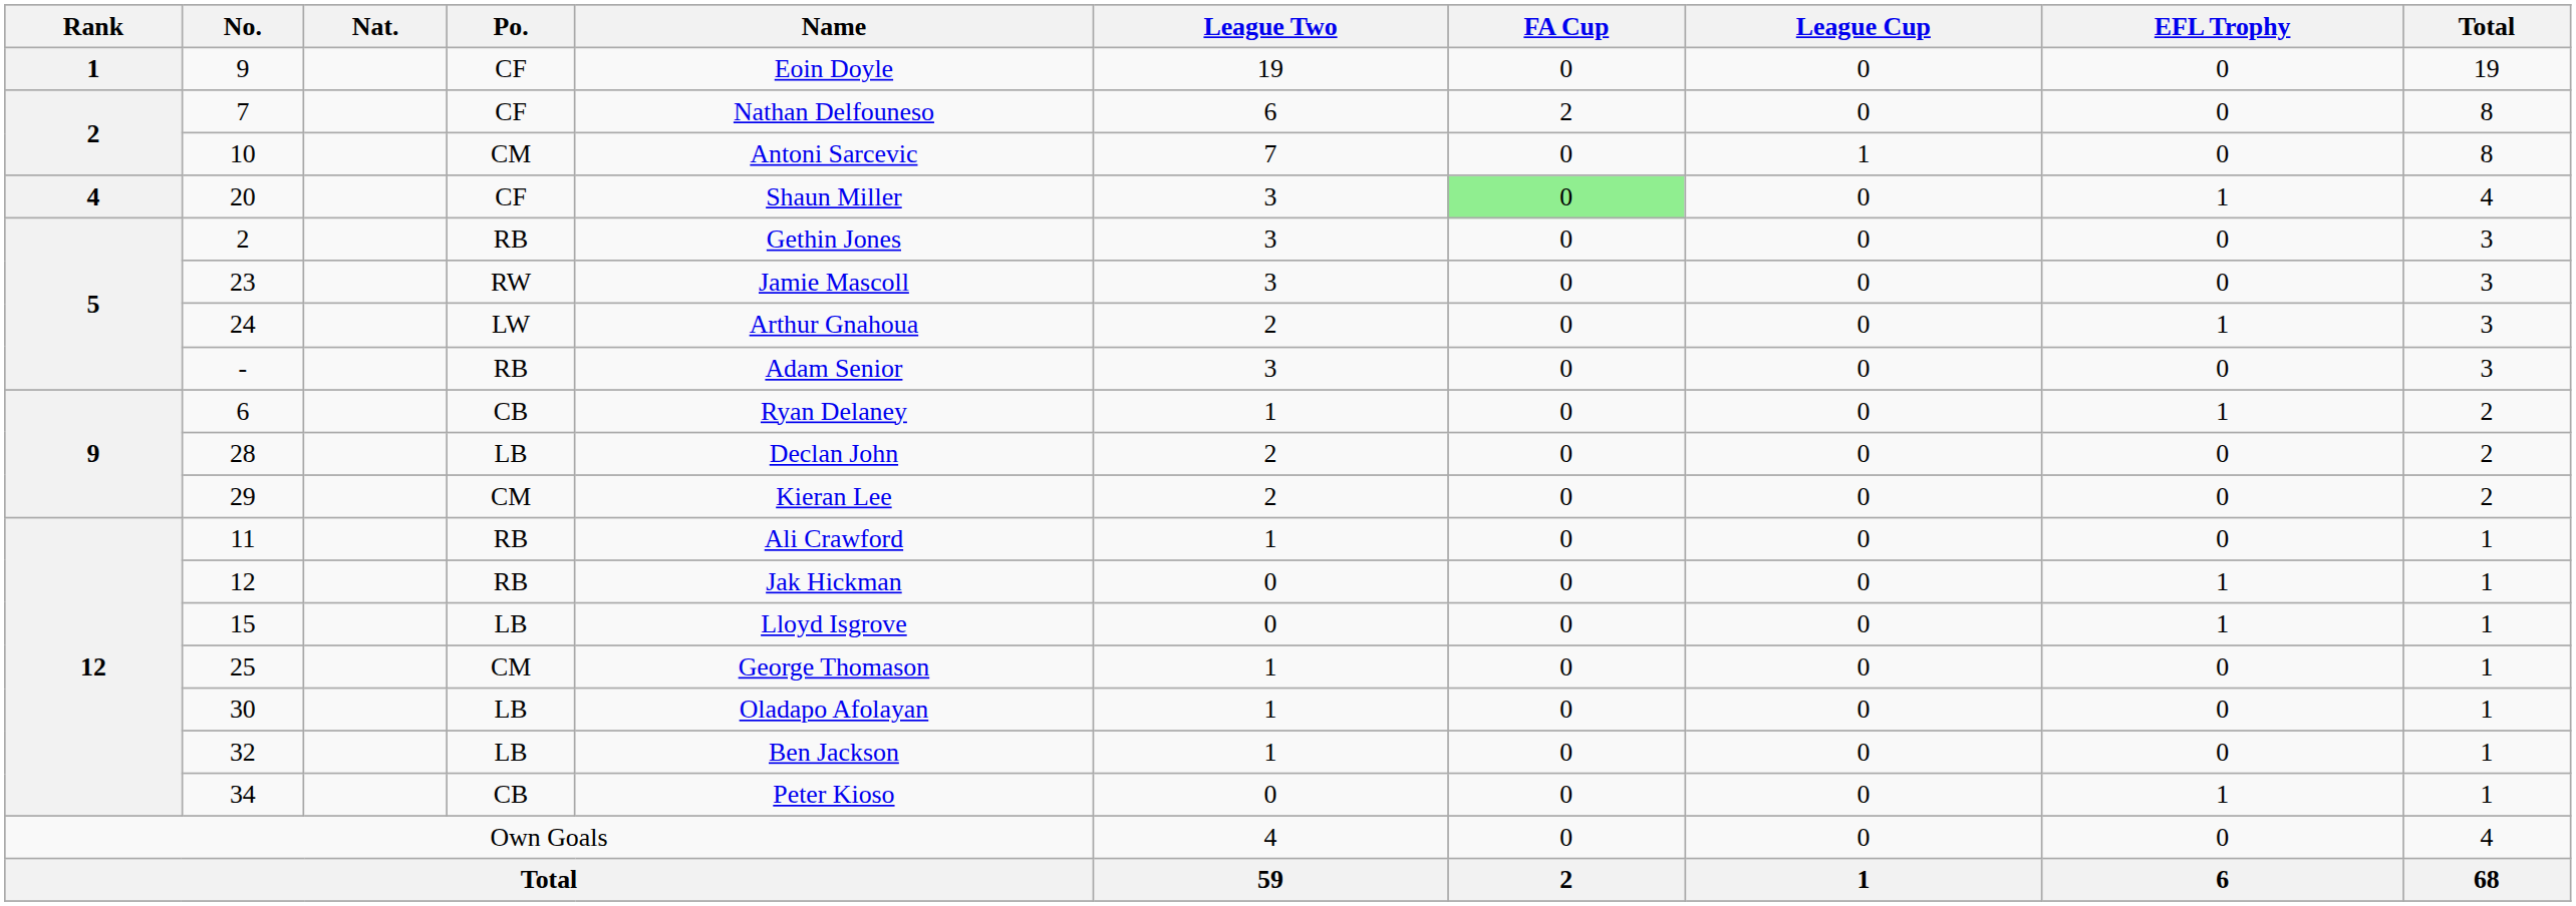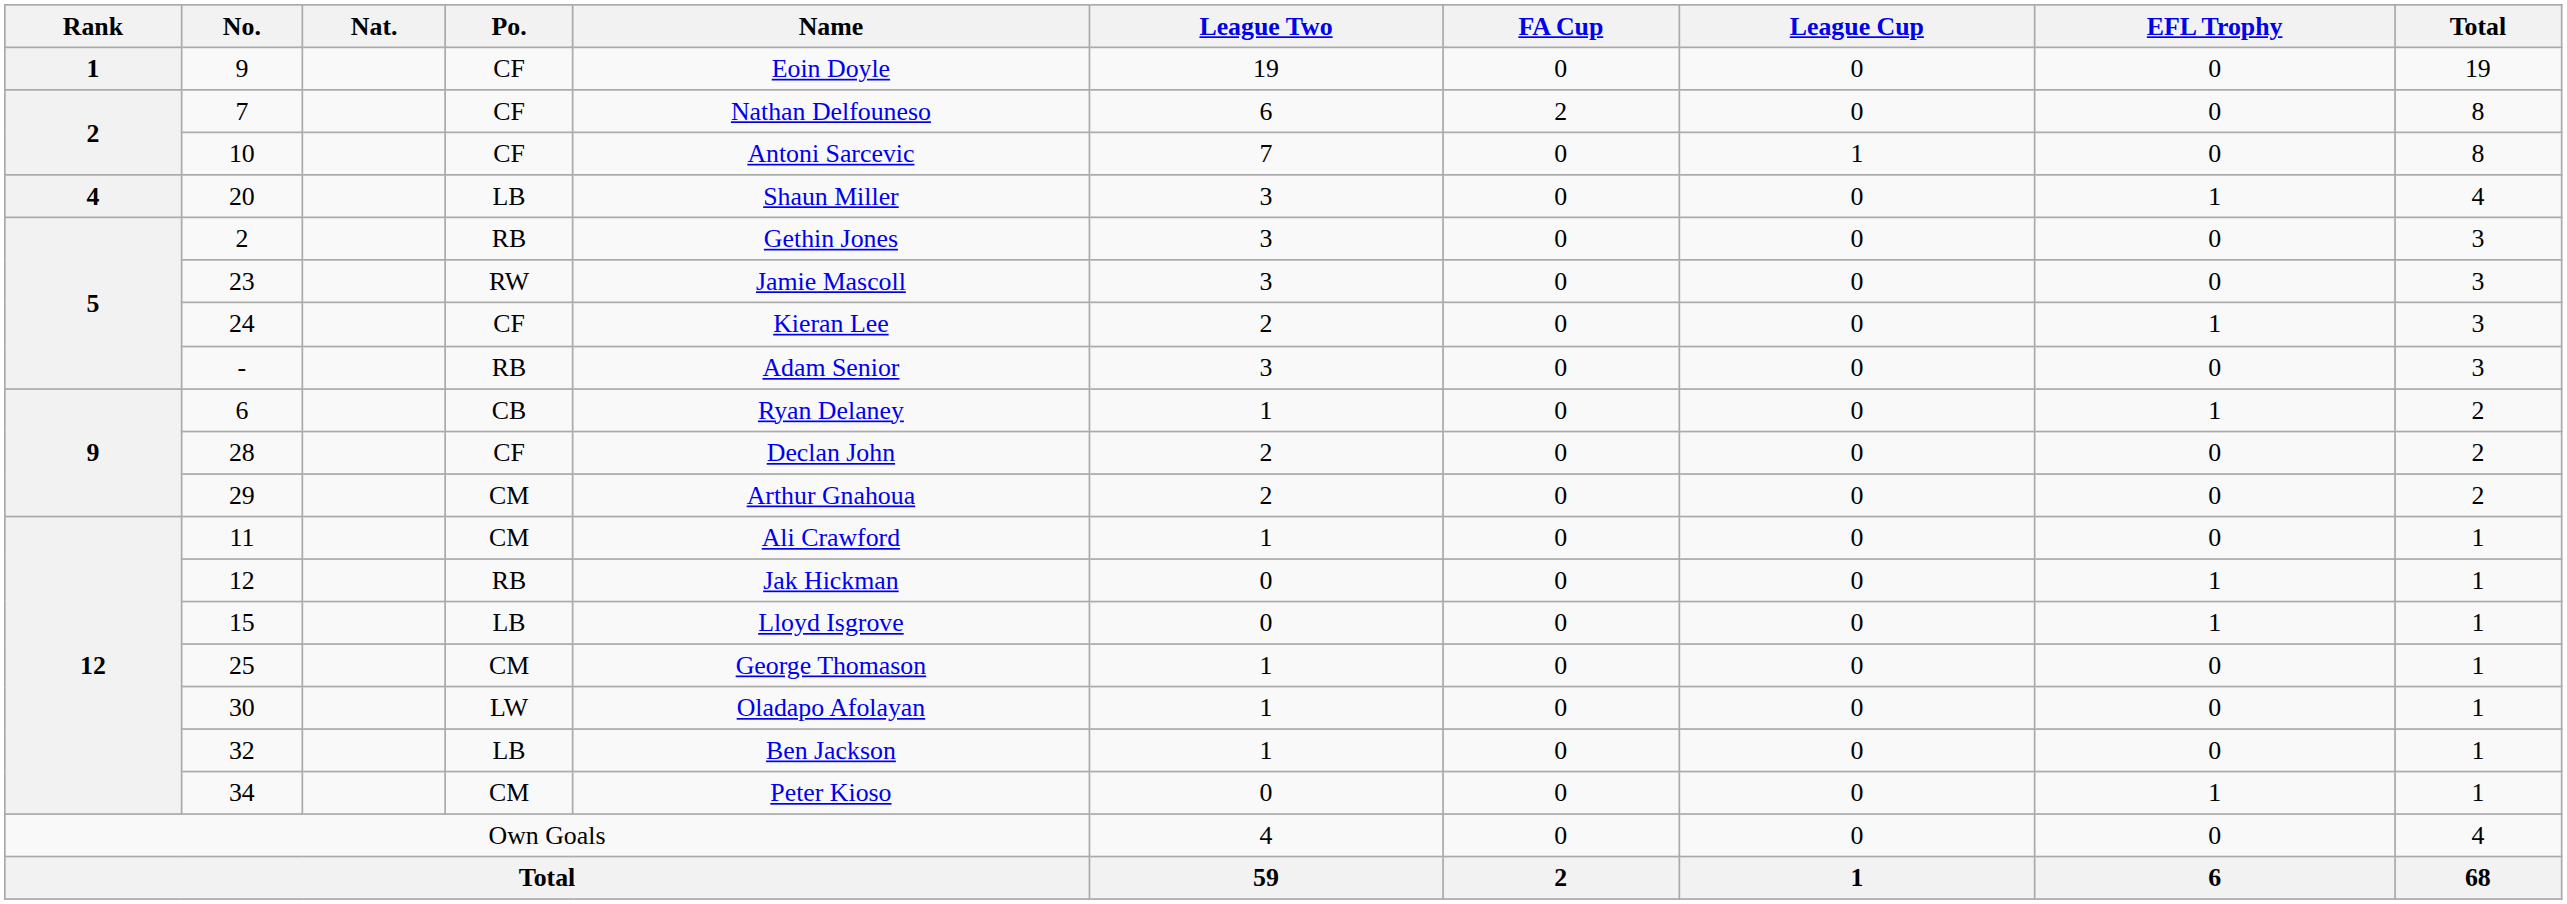10 | Po.: CM -> CF
20 | Po.: CF -> LB
20 | FA Cup: lightgreen background -> no background
24 | Po.: LW -> CF
24 | Name: Arthur Gnahoua -> Kieran Lee
28 | Po.: LB -> CF
29 | Name: Kieran Lee -> Arthur Gnahoua
11 | Po.: RB -> CM
30 | Po.: LB -> LW
34 | Po.: CB -> CM
